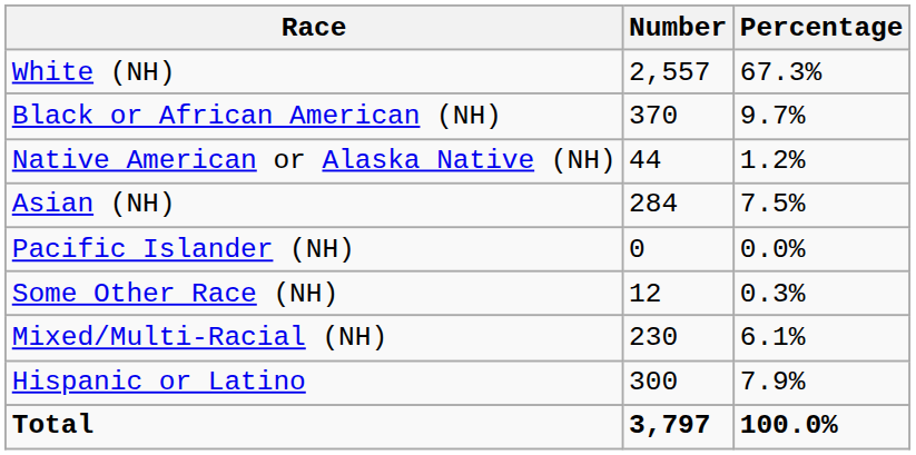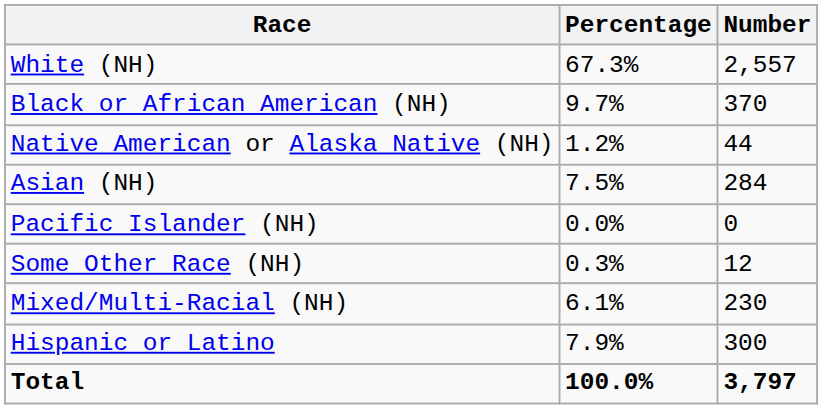columns swapped: Number <-> Percentage
